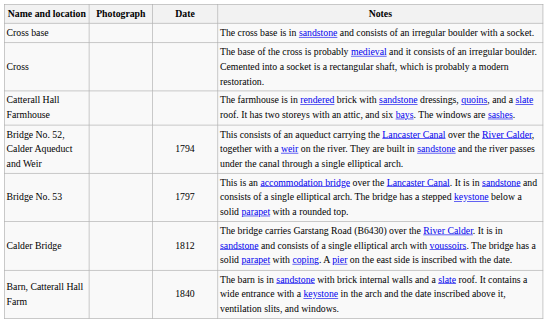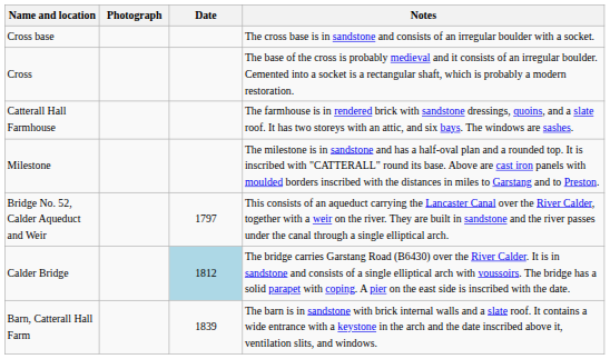+ row: Milestone | The milestone is in sandstone and has a half-oval plan and a rounded top. It is inscribed with "CATTERALL" round its base. Above are cast iron panels with moulded borders inscribed with the distances in miles to Garstang and to Preston.
Bridge No. 52, Calder Aqueduct and Weir | Date: 1794 -> 1797
- row: Bridge No. 53 | 1797 | This is an accommodation bridge over the Lancaster Canal. It is in sandstone and consists of a single elliptical arch. The bridge has a stepped keystone below a solid parapet with a rounded top.
Calder Bridge | Date: no background -> lightblue background
Barn, Catterall Hall Farm | Date: 1840 -> 1839
